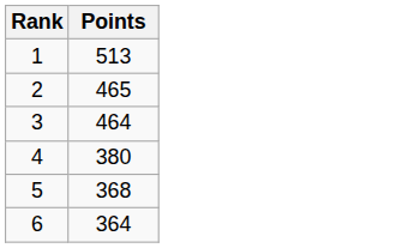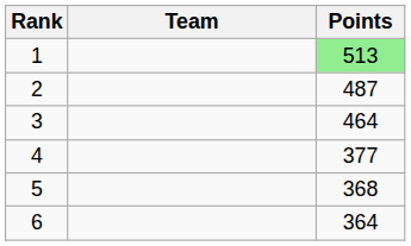+ column: Team
1 | Points: no background -> lightgreen background
2 | Points: 465 -> 487
4 | Points: 380 -> 377
